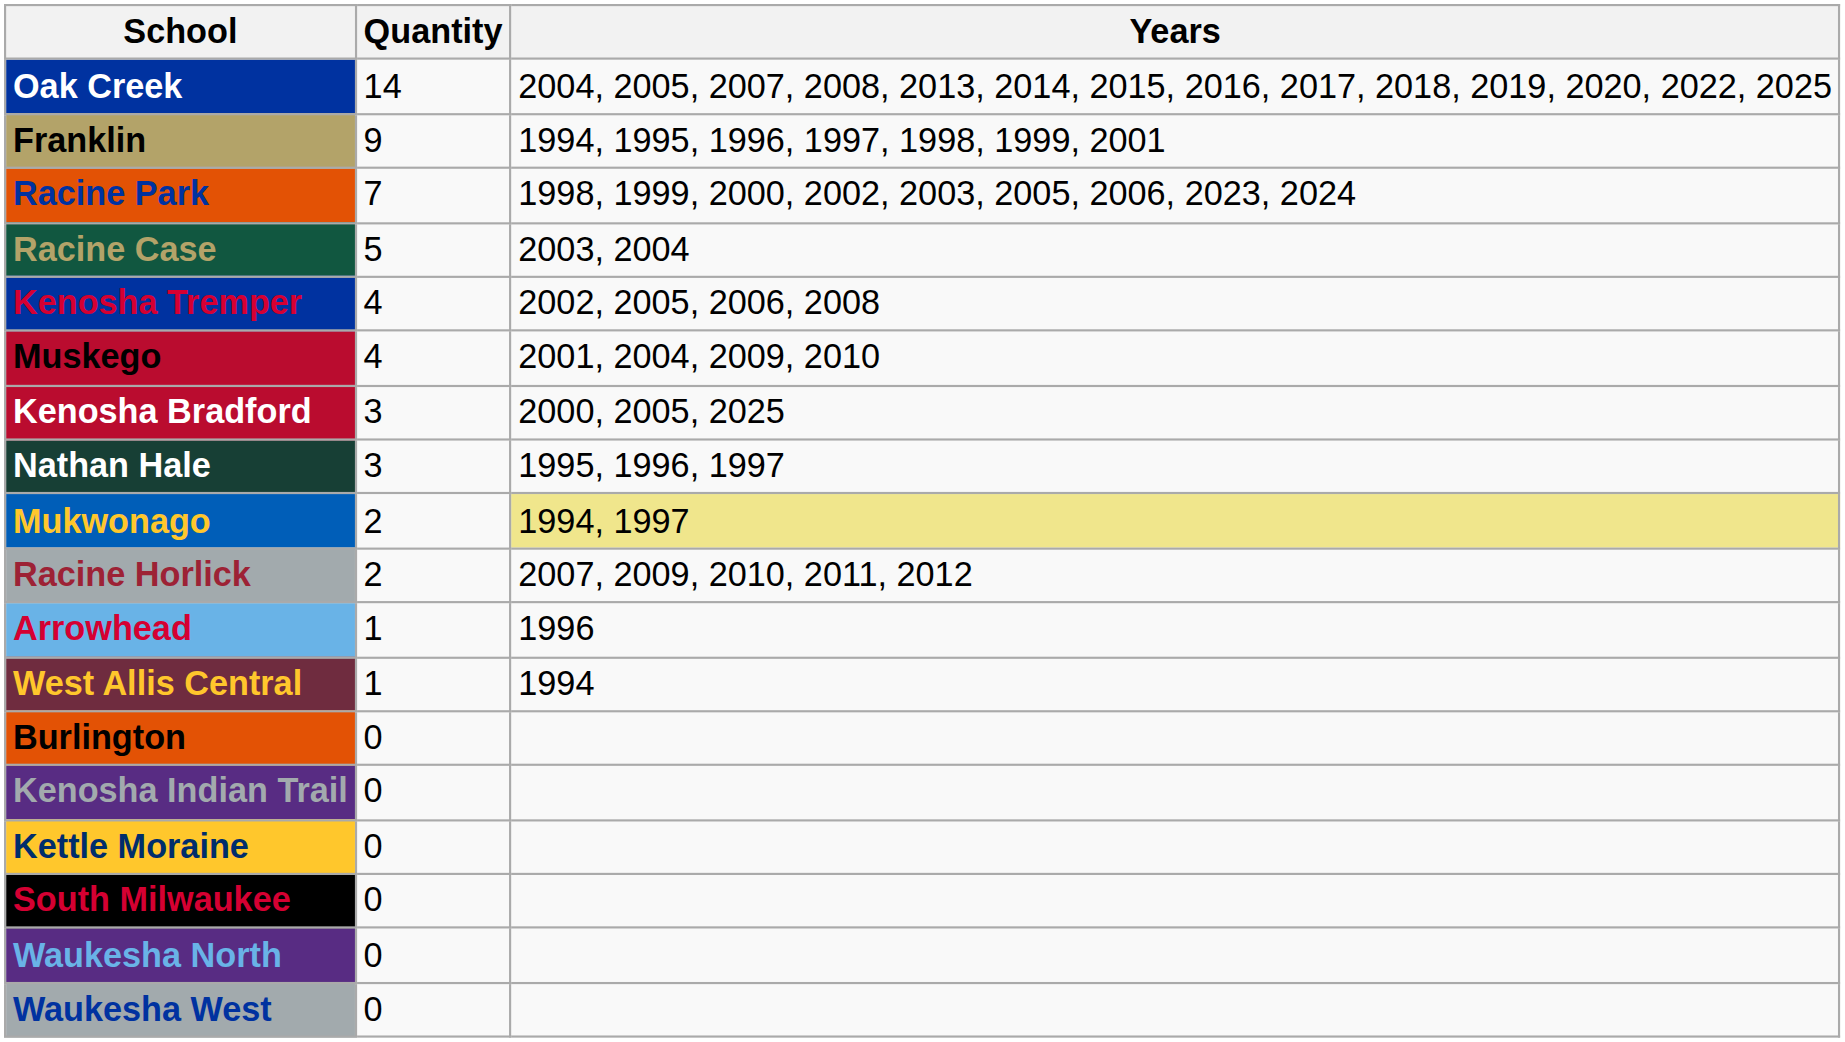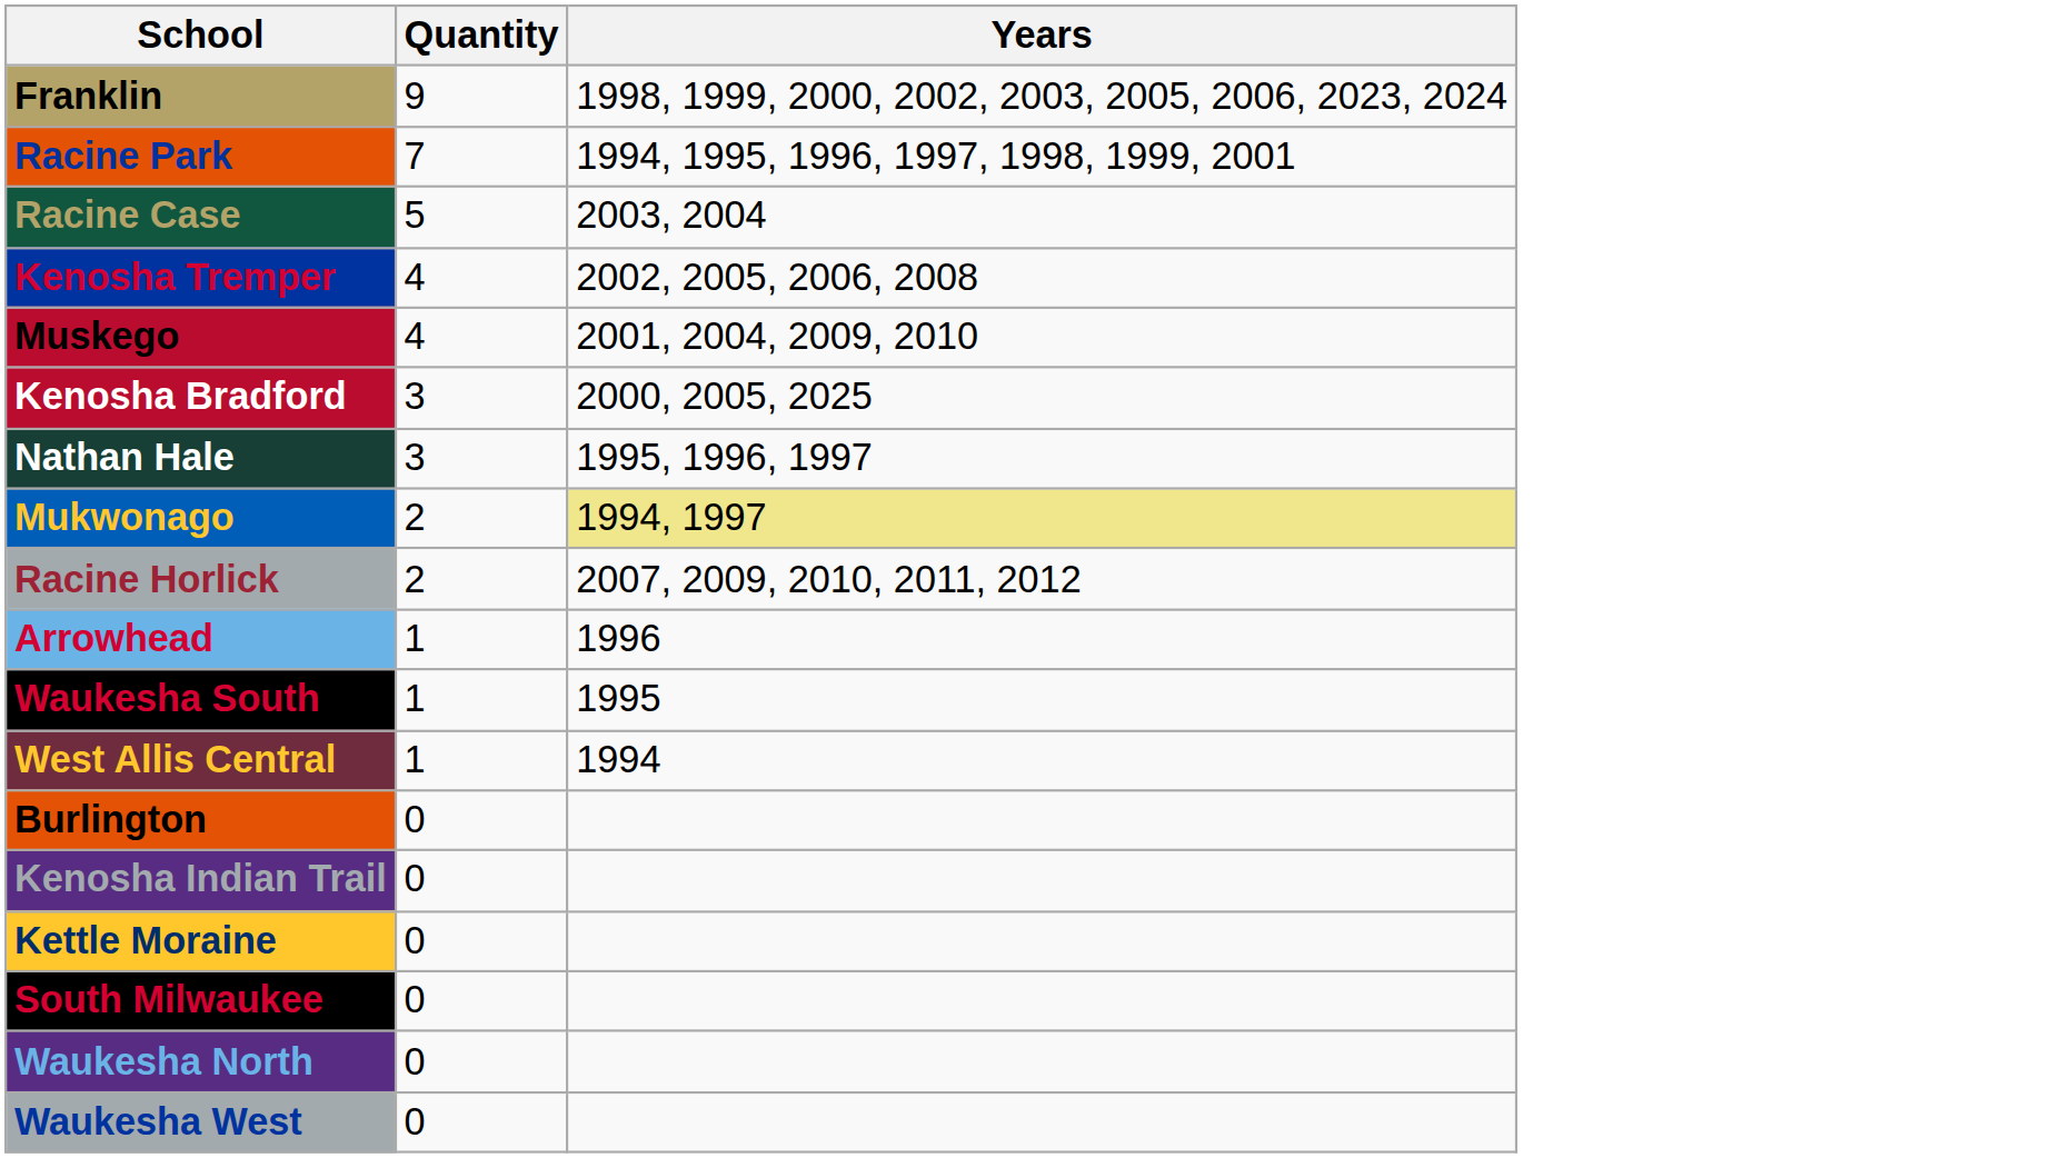- row: Oak Creek | 14 | 2004, 2005, 2007, 2008, 2013, 2014, 2015, 2016, 2017, 2018, 2019, 2020, 2022, 2025
Franklin | Years: 1994, 1995, 1996, 1997, 1998, 1999, 2001 -> 1998, 1999, 2000, 2002, 2003, 2005, 2006, 2023, 2024
Racine Park | Years: 1998, 1999, 2000, 2002, 2003, 2005, 2006, 2023, 2024 -> 1994, 1995, 1996, 1997, 1998, 1999, 2001
+ row: Waukesha South | 1 | 1995
